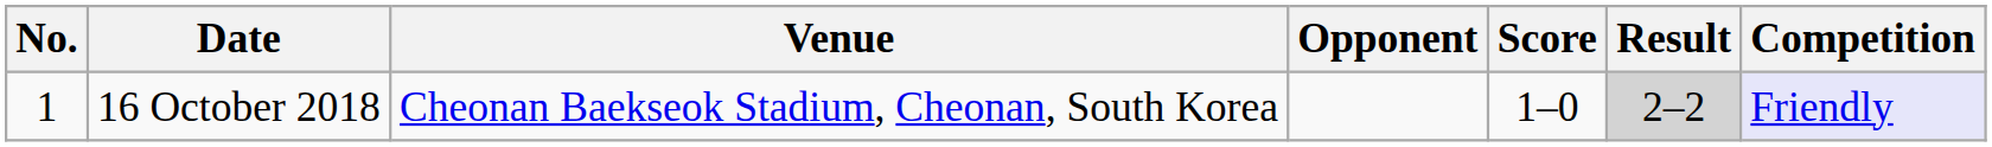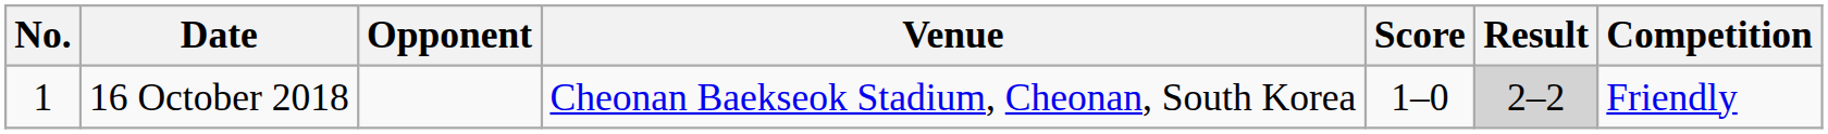columns swapped: Venue <-> Opponent
16 October 2018 | Competition: lavender background -> no background
